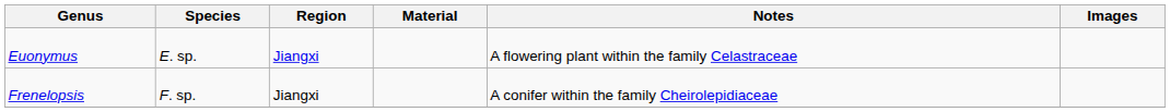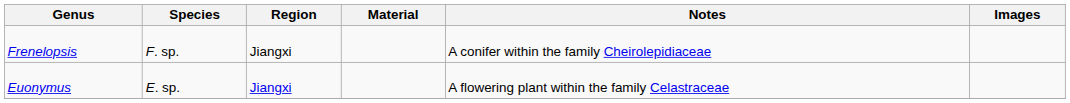rows swapped: Euonymus <-> Frenelopsis
